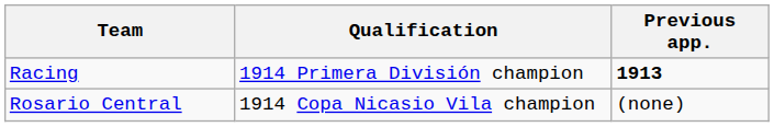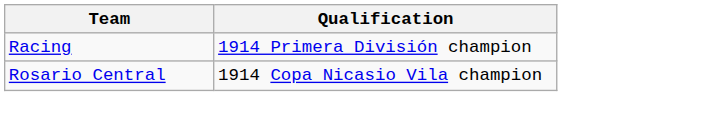- column: Previous app. | 1913 | (none)
